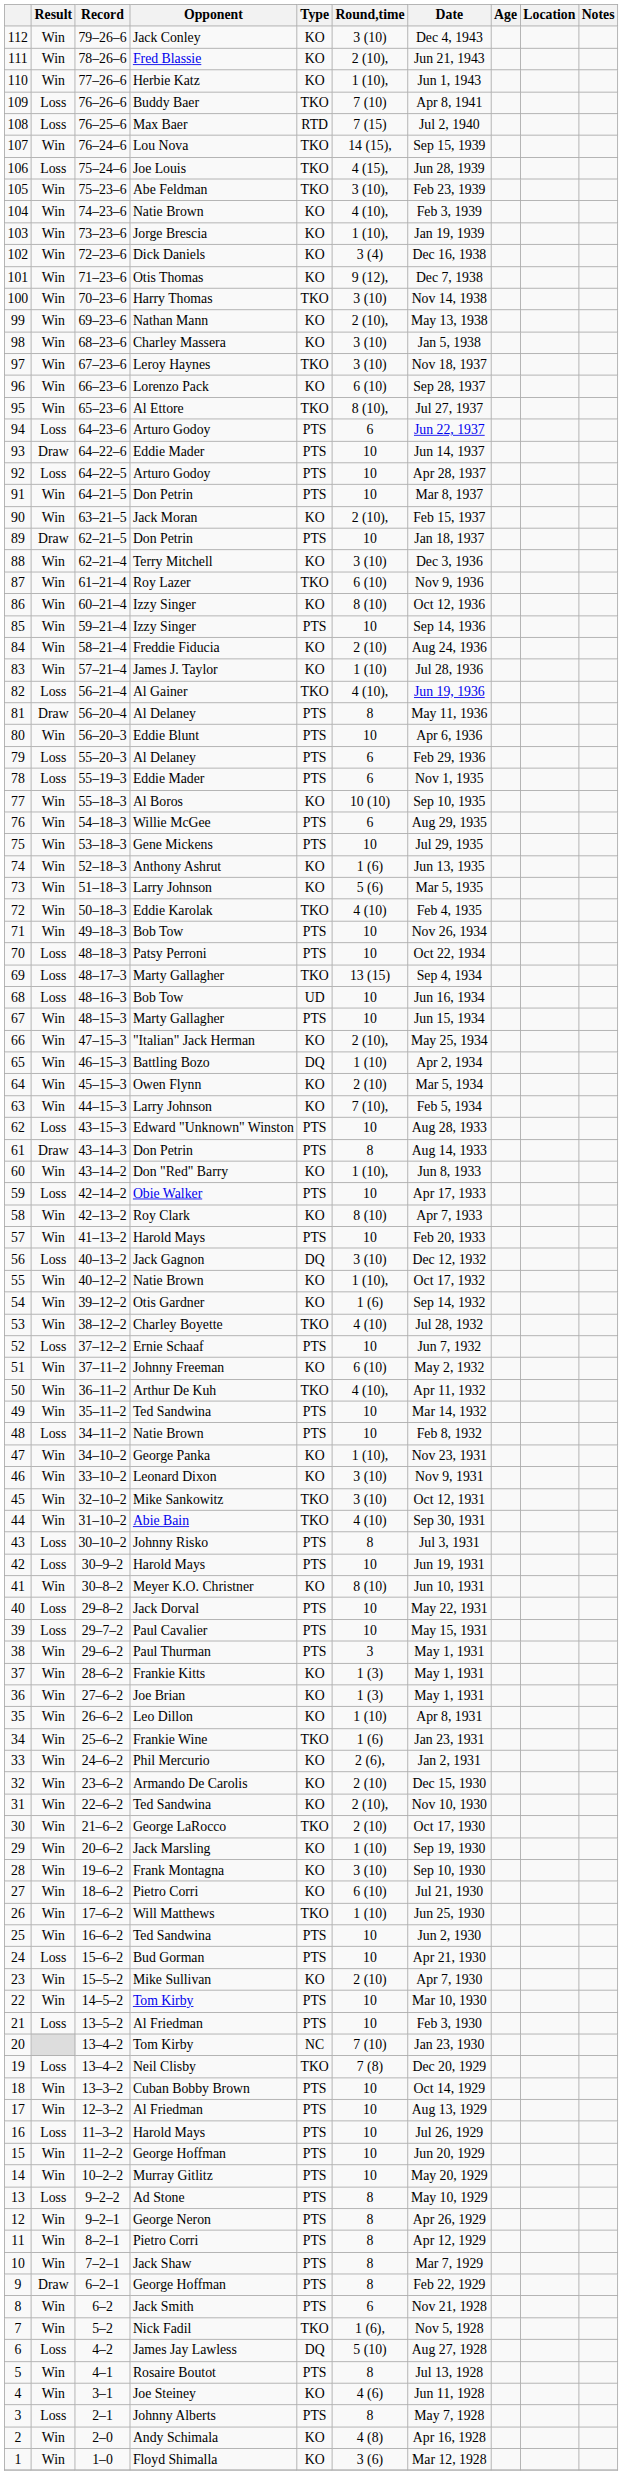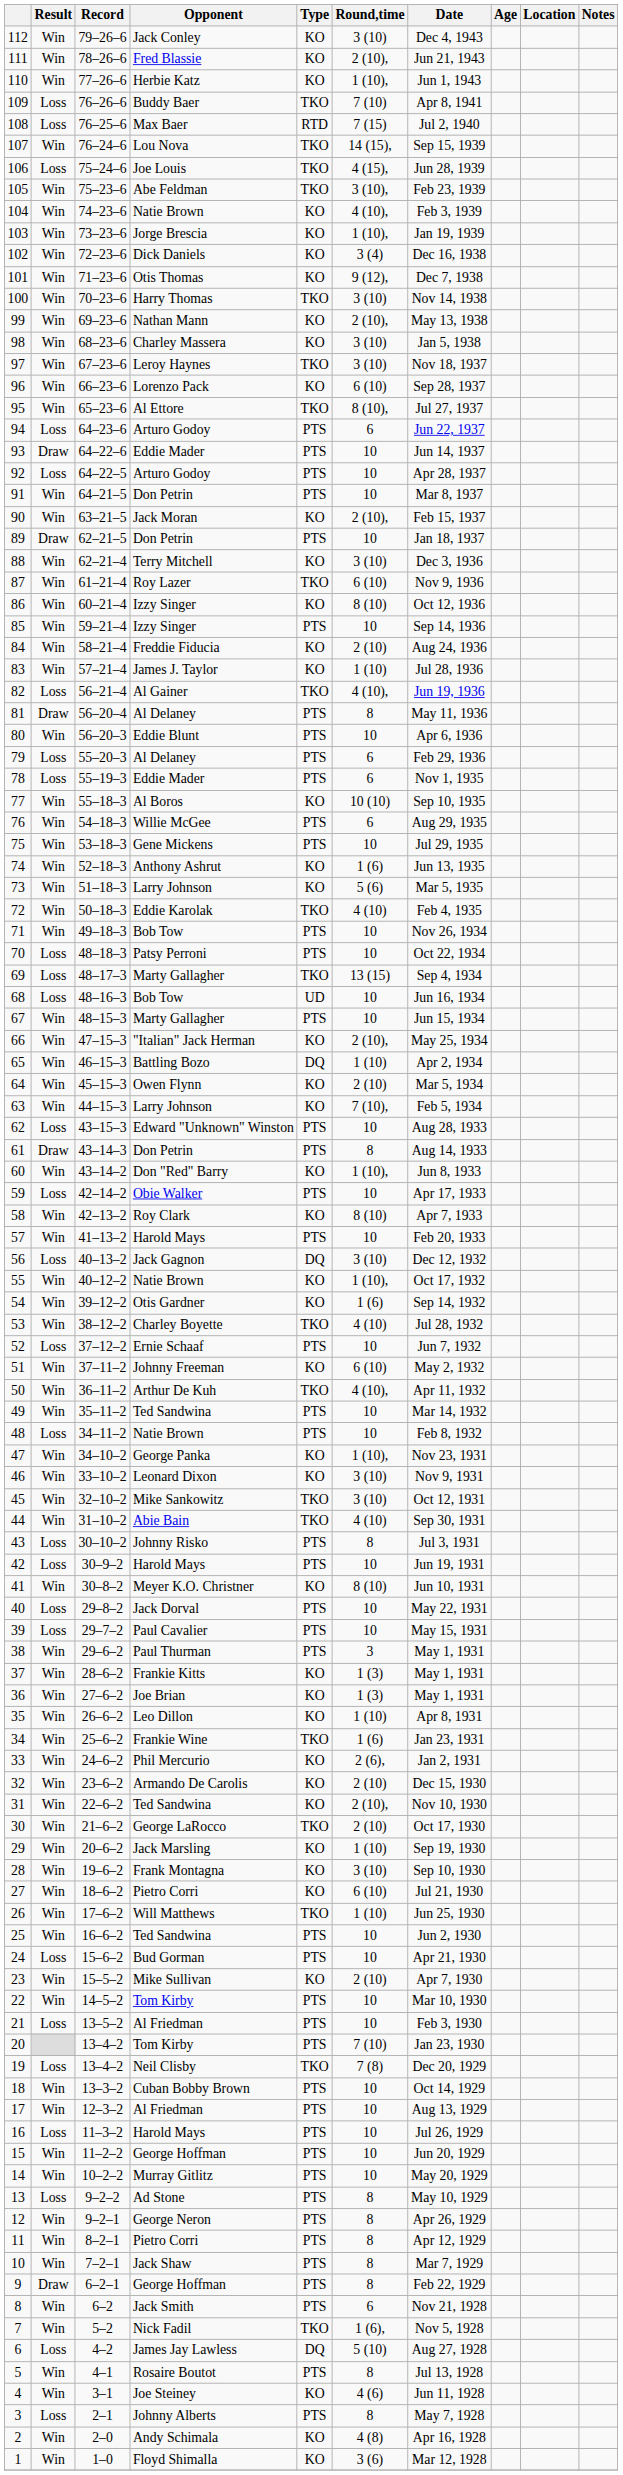20 | Type: NC -> PTS
